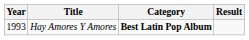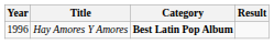Hay Amores Y Amores | Year: 1993 -> 1996
